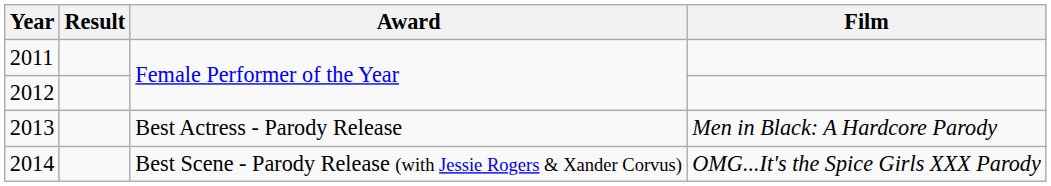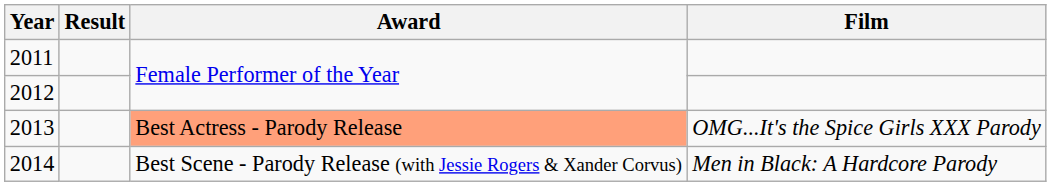2013 | Award: no background -> lightsalmon background
2013 | Film: Men in Black: A Hardcore Parody -> OMG...It's the Spice Girls XXX Parody
2014 | Film: OMG...It's the Spice Girls XXX Parody -> Men in Black: A Hardcore Parody
